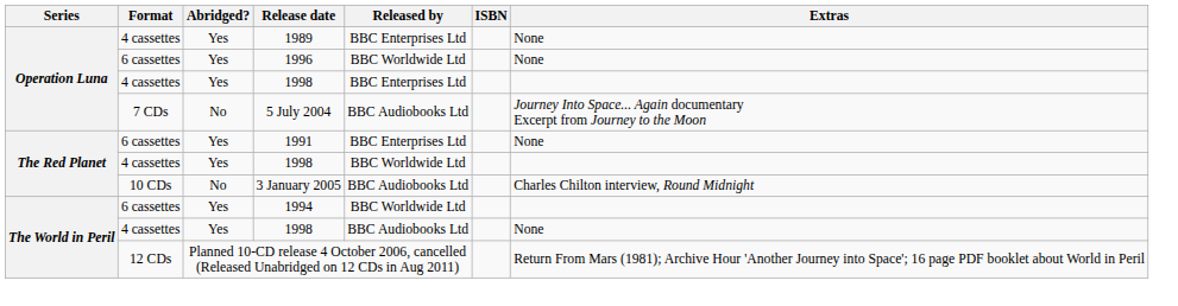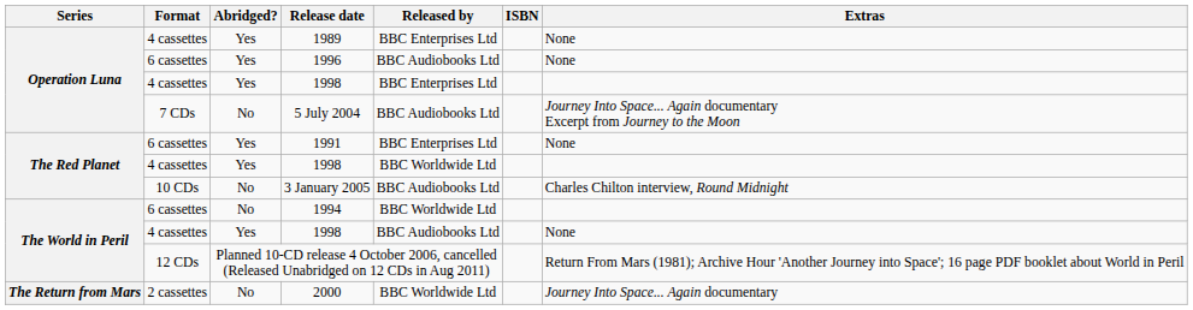1996 | Released by: BBC Worldwide Ltd -> BBC Audiobooks Ltd
1994 | Abridged?: Yes -> No
+ row: The Return from Mars | 2 cassettes | No | 2000 | BBC Worldwide Ltd | Journey Into Space... Again documentary
